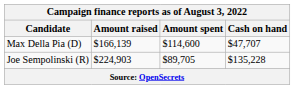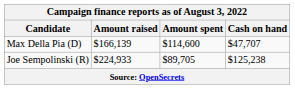Joe Sempolinski (R) | Amount raised: $224,903 -> $224,933
Joe Sempolinski (R) | Cash on hand: $135,228 -> $125,238
